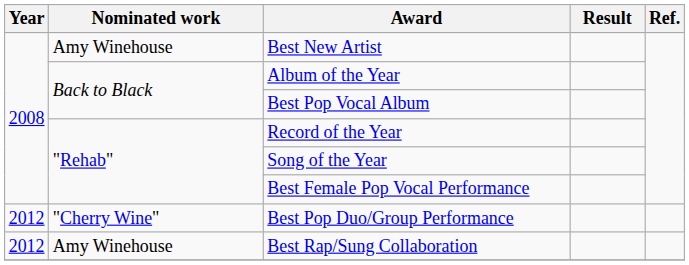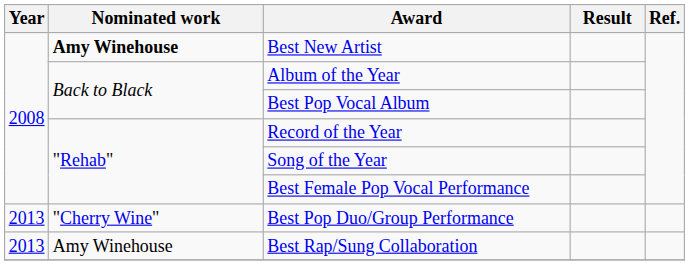Best New Artist | Nominated work: normal -> bold
Best Pop Duo/Group Performance | Year: 2012 -> 2013
Best Rap/Sung Collaboration | Year: 2012 -> 2013
